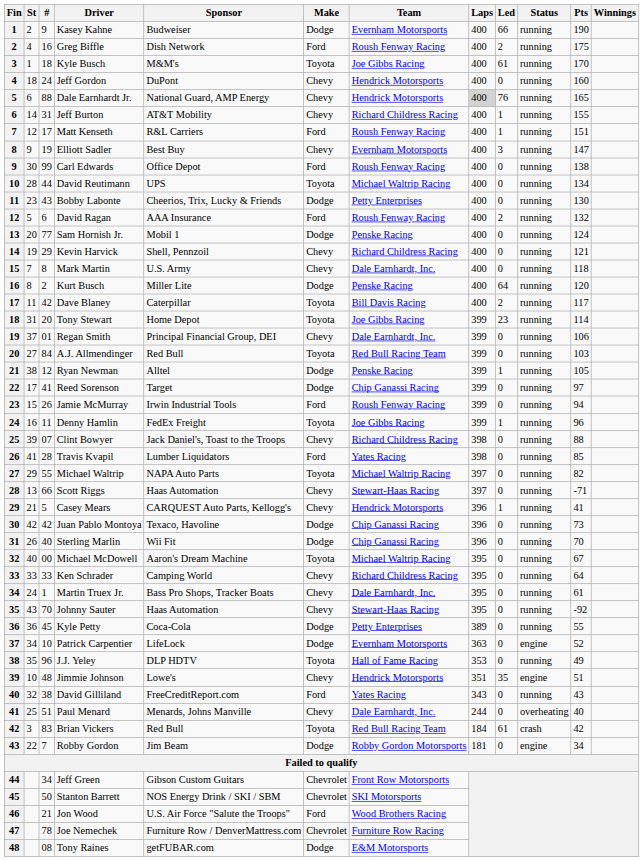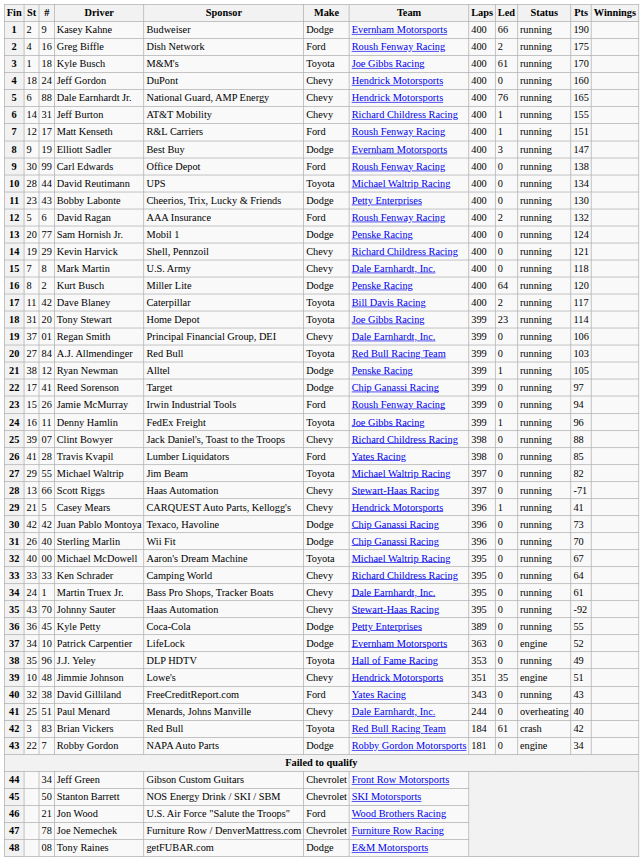Dale Earnhardt Jr. | Laps: lightgrey background -> no background
Elliott Sadler | Make: Chevy -> Dodge
Michael Waltrip | Sponsor: NAPA Auto Parts -> Jim Beam
Robby Gordon | Sponsor: Jim Beam -> NAPA Auto Parts
